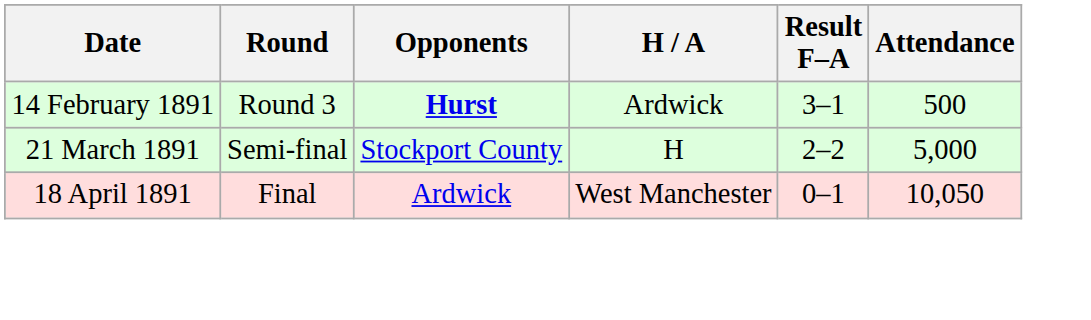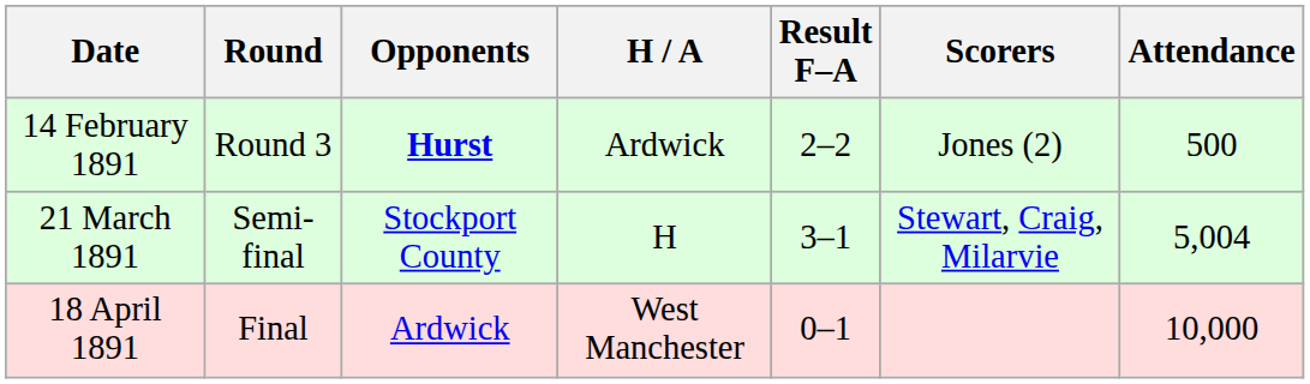+ column: Scorers | Jones (2) | Stewart, Craig, Milarvie
14 February 1891 | Result F–A: 3–1 -> 2–2
21 March 1891 | Result F–A: 2–2 -> 3–1
21 March 1891 | Attendance: 5,000 -> 5,004
18 April 1891 | Attendance: 10,050 -> 10,000
